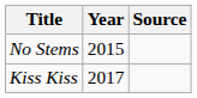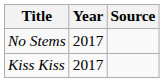No Stems | Year: 2015 -> 2017
